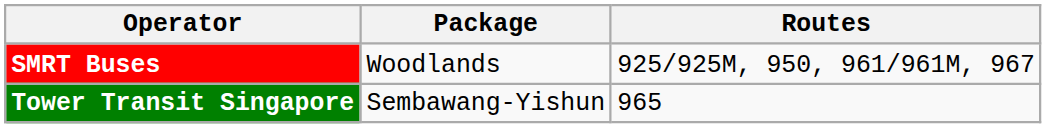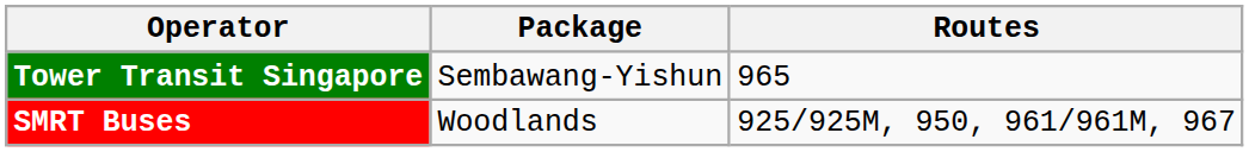rows swapped: SMRT Buses <-> Tower Transit Singapore
